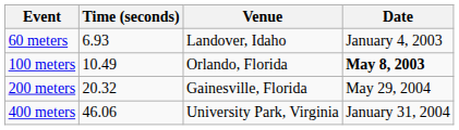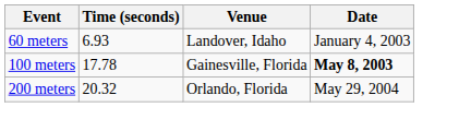100 meters | Time (seconds): 10.49 -> 17.78
100 meters | Venue: Orlando, Florida -> Gainesville, Florida
200 meters | Venue: Gainesville, Florida -> Orlando, Florida
- row: 400 meters | 46.06 | University Park, Virginia | January 31, 2004
